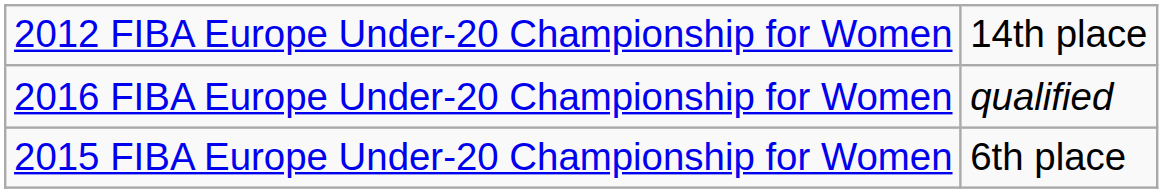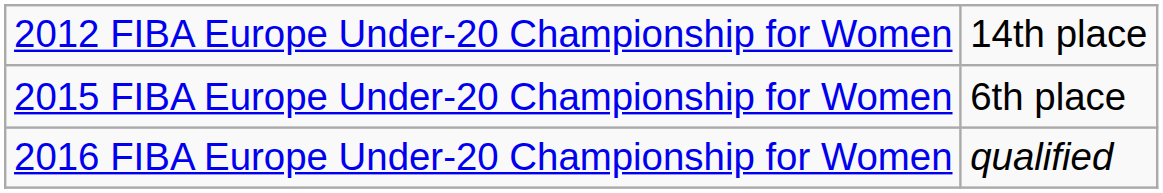rows swapped: 2015 FIBA Europe Under-20 Championship for Women <-> 2016 FIBA Europe Under-20 Championship for Women
